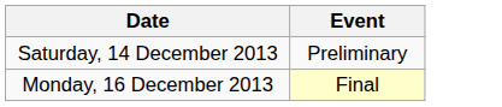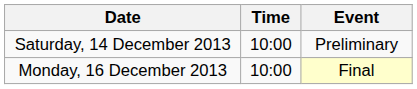+ column: Time | 10:00 | 10:00
